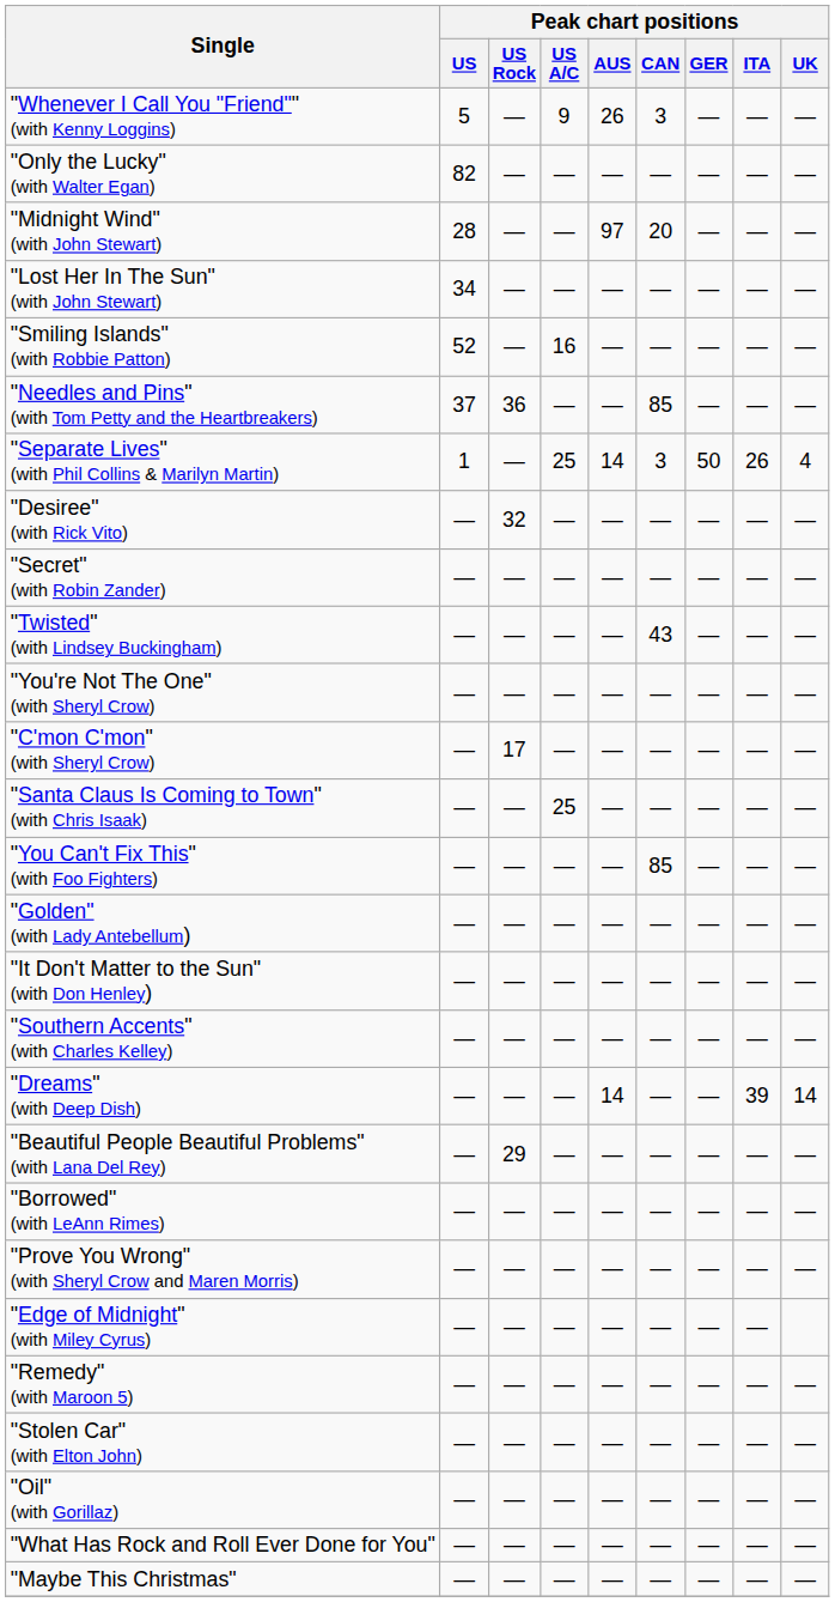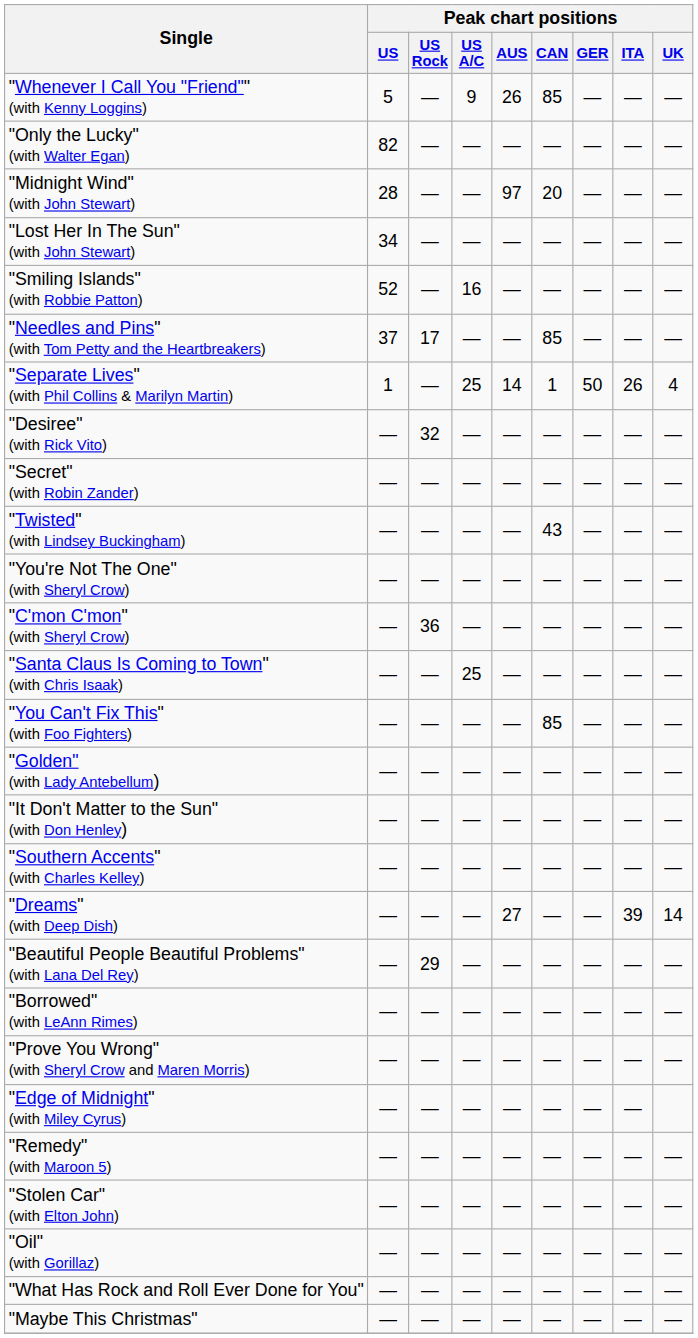"Whenever I Call You "Friend"" (with Kenny Loggins) | Peak chart positions / CAN: 3 -> 85
"Needles and Pins" (with Tom Petty and the Heartbreakers) | Peak chart positions / US Rock: 36 -> 17
"Separate Lives" (with Phil Collins & Marilyn Martin) | Peak chart positions / CAN: 3 -> 1
"C'mon C'mon" (with Sheryl Crow) | Peak chart positions / US Rock: 17 -> 36
"Dreams" (with Deep Dish) | Peak chart positions / AUS: 14 -> 27
